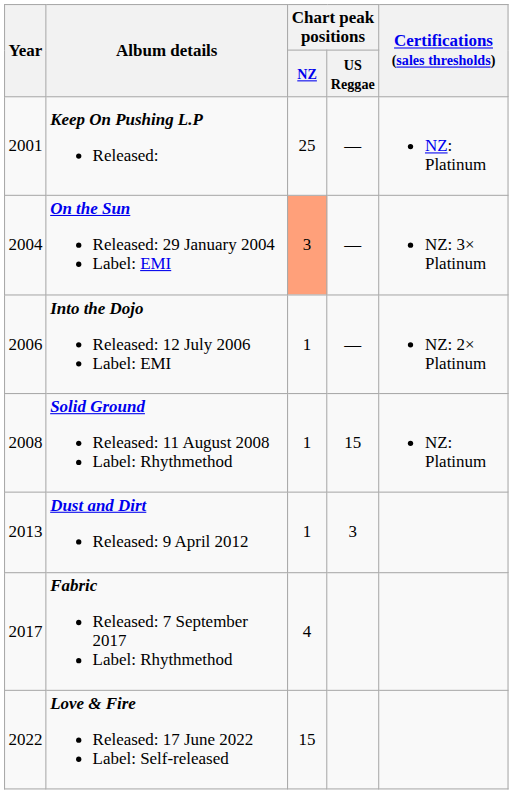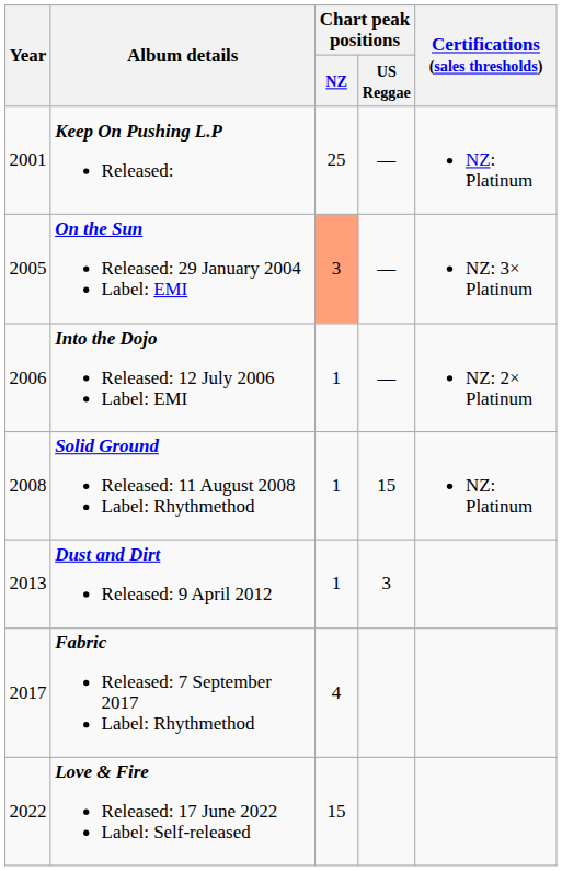On the Sun Released: 29 January 2004 Label: EMI | Year: 2004 -> 2005
